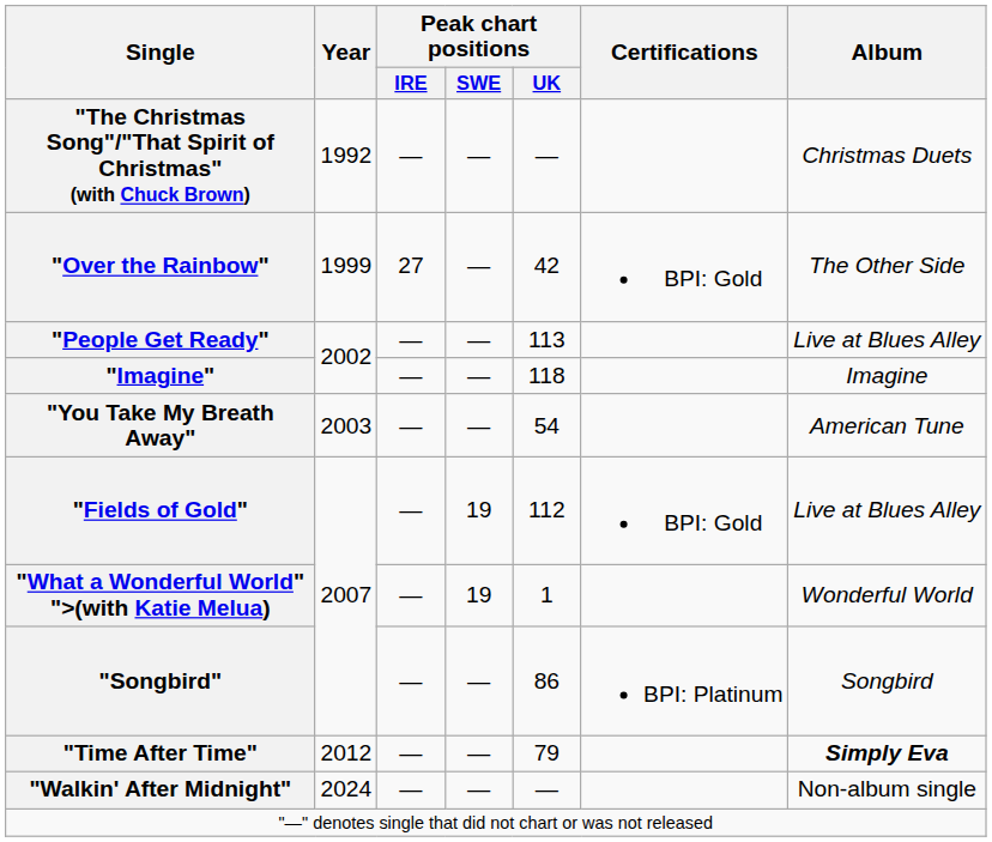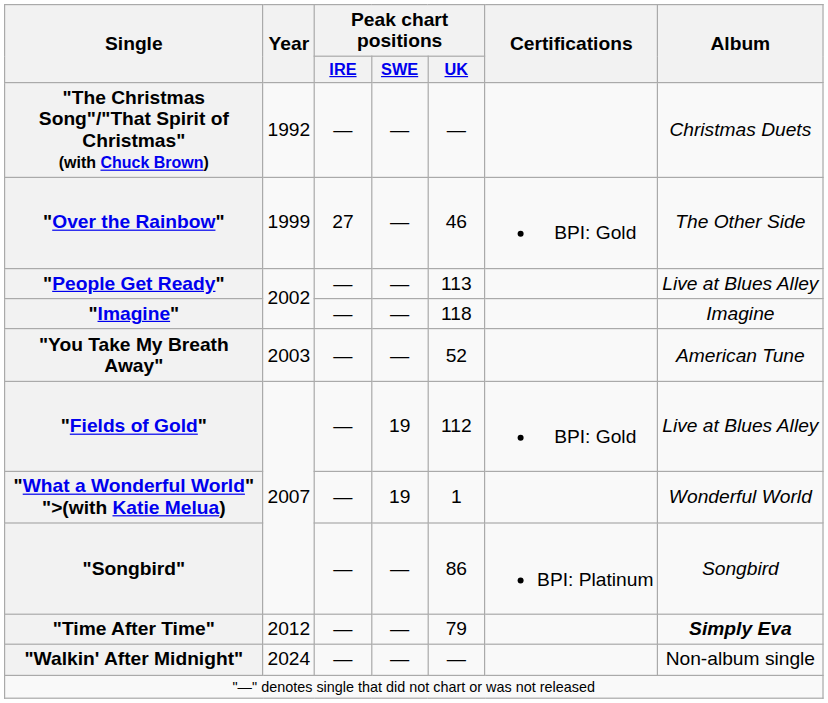"Over the Rainbow" | Peak chart positions / UK: 42 -> 46
"You Take My Breath Away" | Peak chart positions / UK: 54 -> 52
